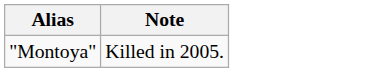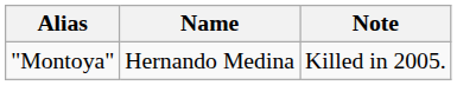+ column: Name | Hernando Medina
